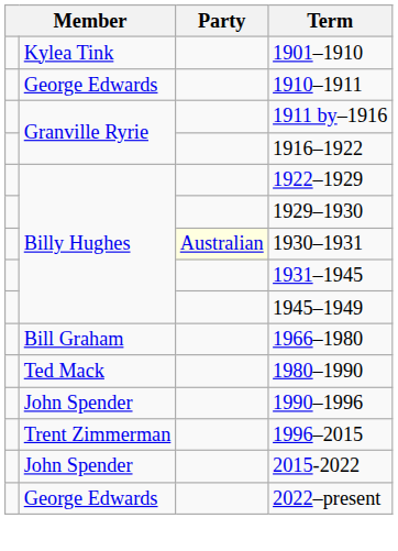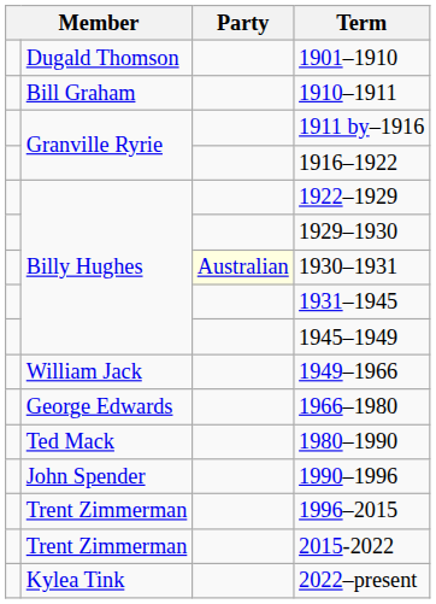1901–1910 | column 2: Kylea Tink -> Dugald Thomson
1910–1911 | column 2: George Edwards -> Bill Graham
+ row: William Jack | 1949–1966
1966–1980 | column 2: Bill Graham -> George Edwards
2015-2022 | column 2: John Spender -> Trent Zimmerman
2022–present | column 2: George Edwards -> Kylea Tink
